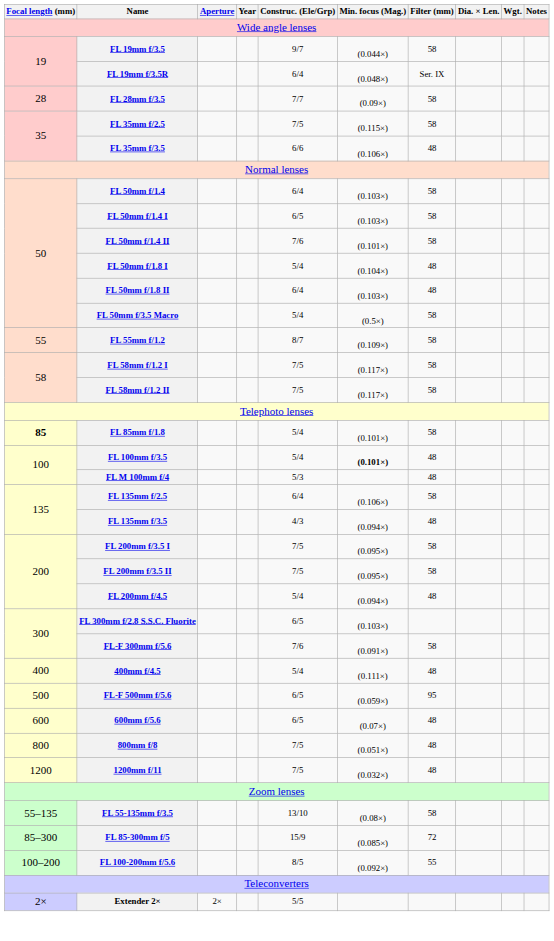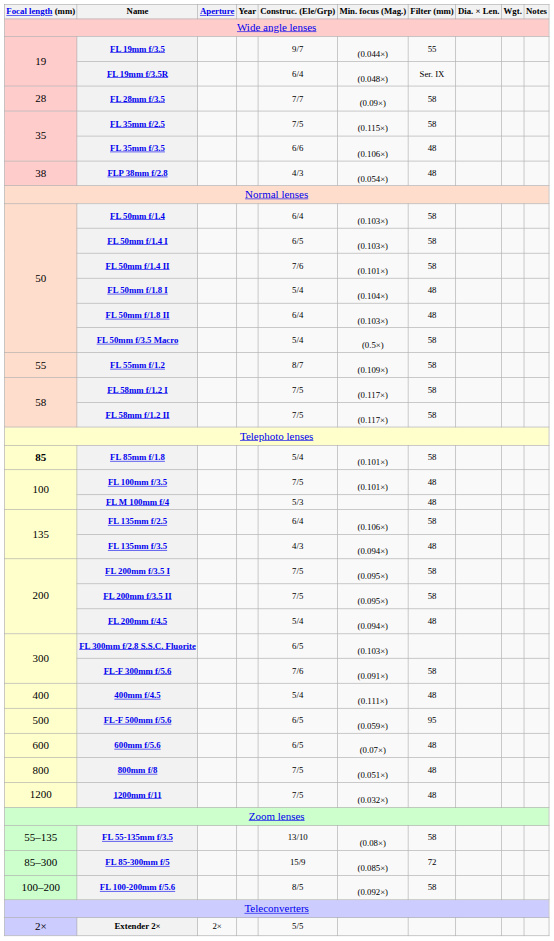FL 19mm f/3.5 | Filter (mm): 58 -> 55
+ row: 38 | FLP 38mm f/2.8 | 4/3 | (0.054×) | 48
FL 100mm f/3.5 | Construc. (Ele/Grp): 5/4 -> 7/5
FL 100mm f/3.5 | Min. focus (Mag.): bold -> normal
FL 100-200mm f/5.6 | Filter (mm): 55 -> 58
